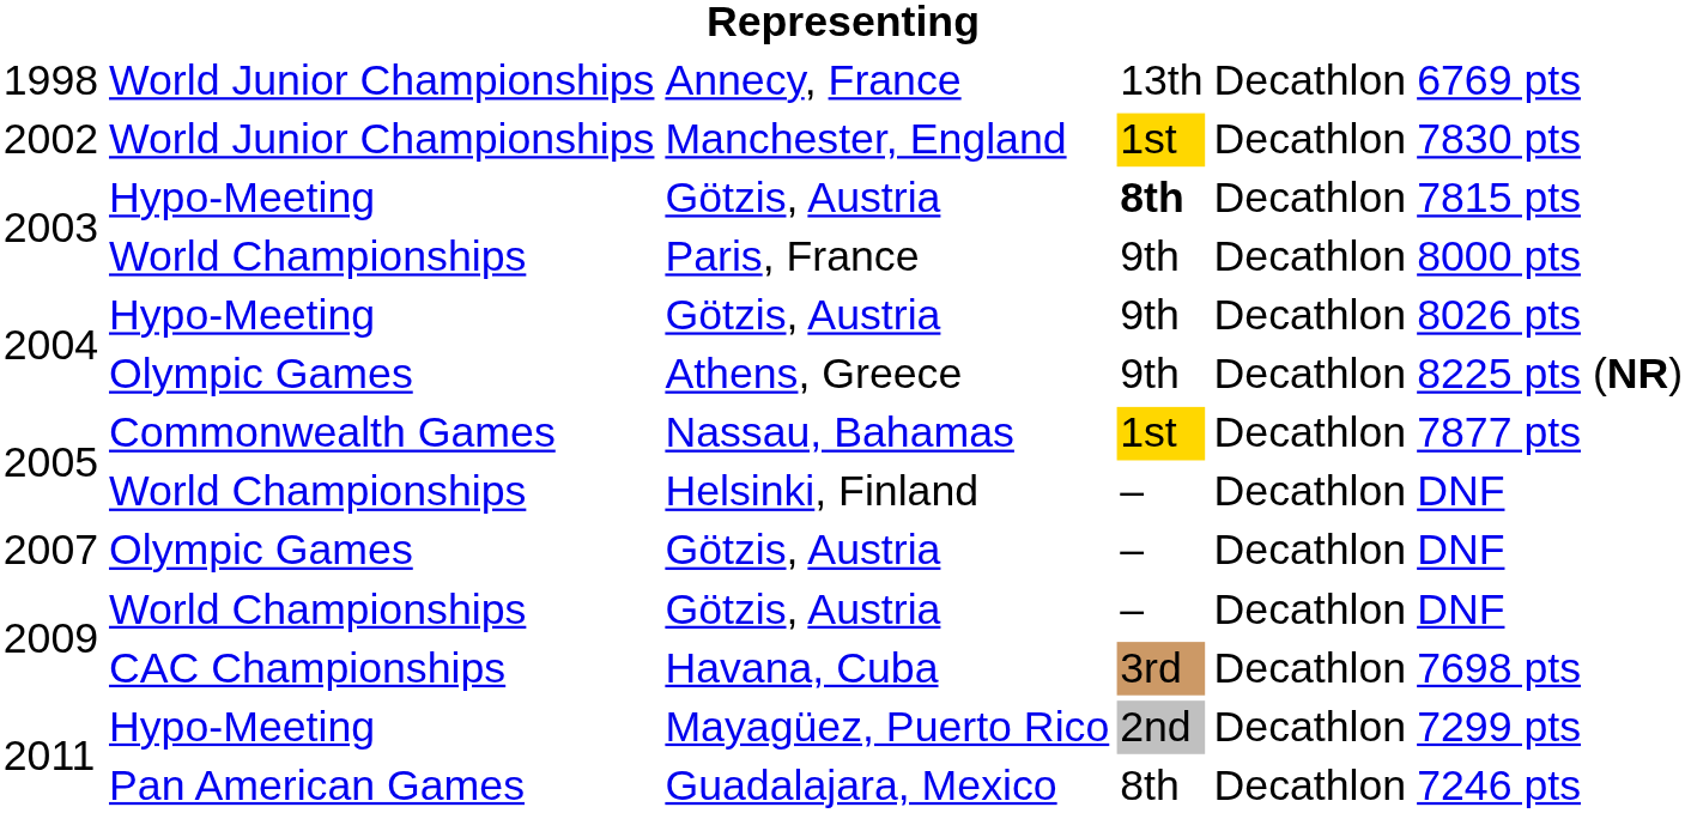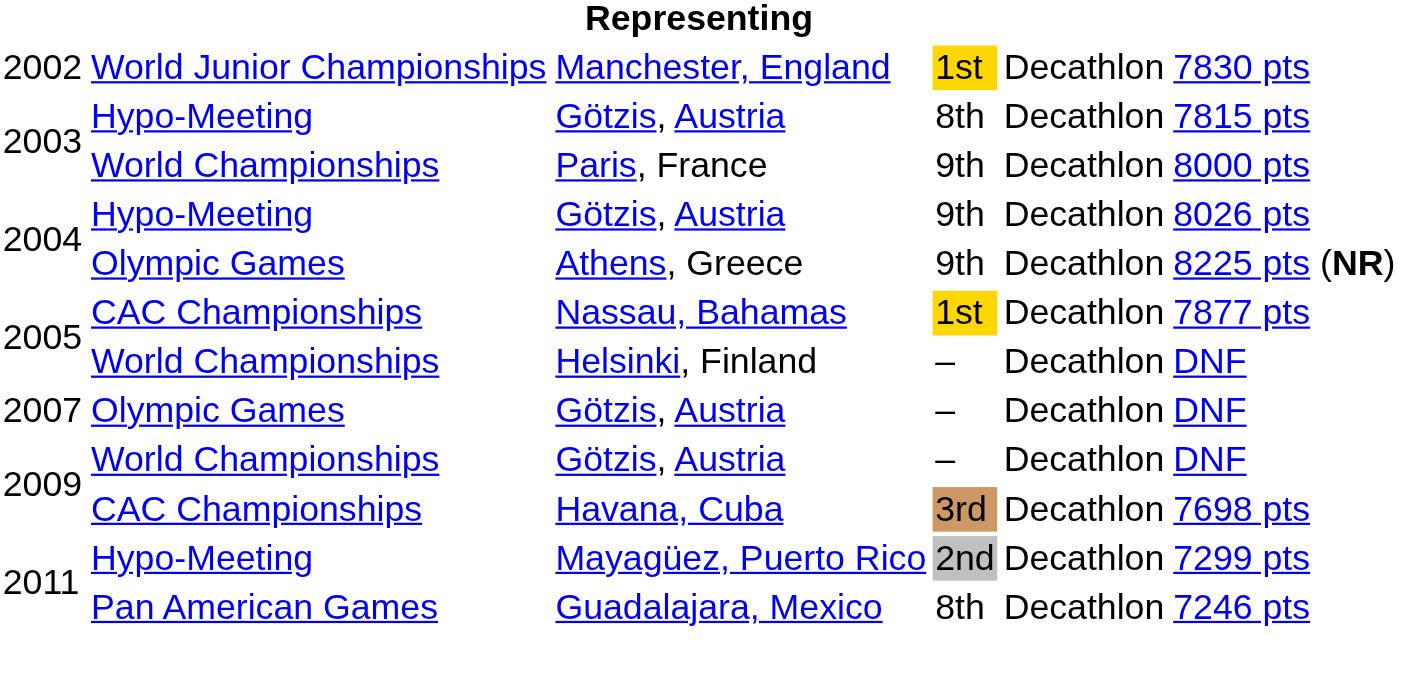- row: 1998 | World Junior Championships | Annecy, France | 13th | Decathlon | 6769 pts
2003 / Götzis, Austria | column 4: bold -> normal
Nassau, Bahamas | column 2: Commonwealth Games -> CAC Championships
